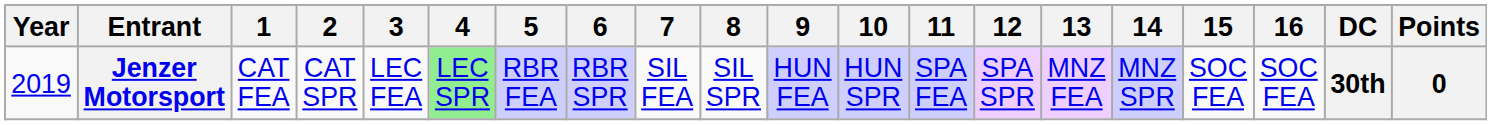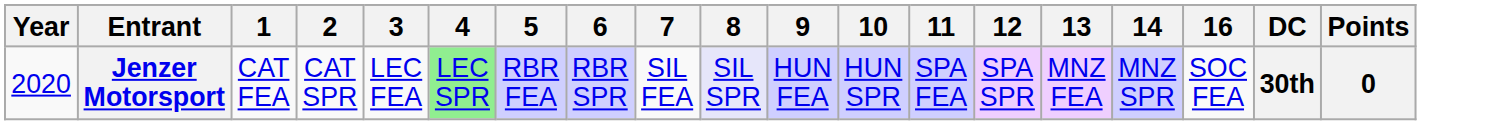- column: 15 | SOC FEA
Jenzer Motorsport | Year: 2019 -> 2020
Jenzer Motorsport | 8: no background -> lavender background
